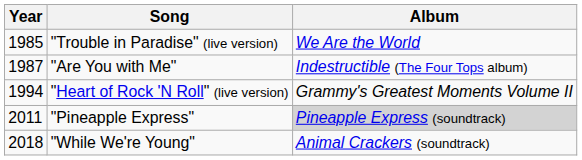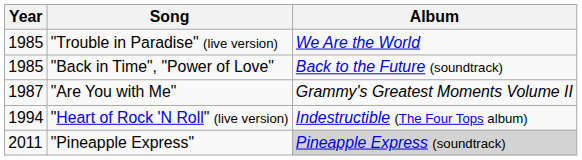+ row: 1985 | "Back in Time", "Power of Love" | Back to the Future (soundtrack)
"Are You with Me" | Album: Indestructible (The Four Tops album) -> Grammy's Greatest Moments Volume II
"Heart of Rock 'N Roll" (live version) | Album: Grammy's Greatest Moments Volume II -> Indestructible (The Four Tops album)
- row: 2018 | "While We're Young" | Animal Crackers (soundtrack)
